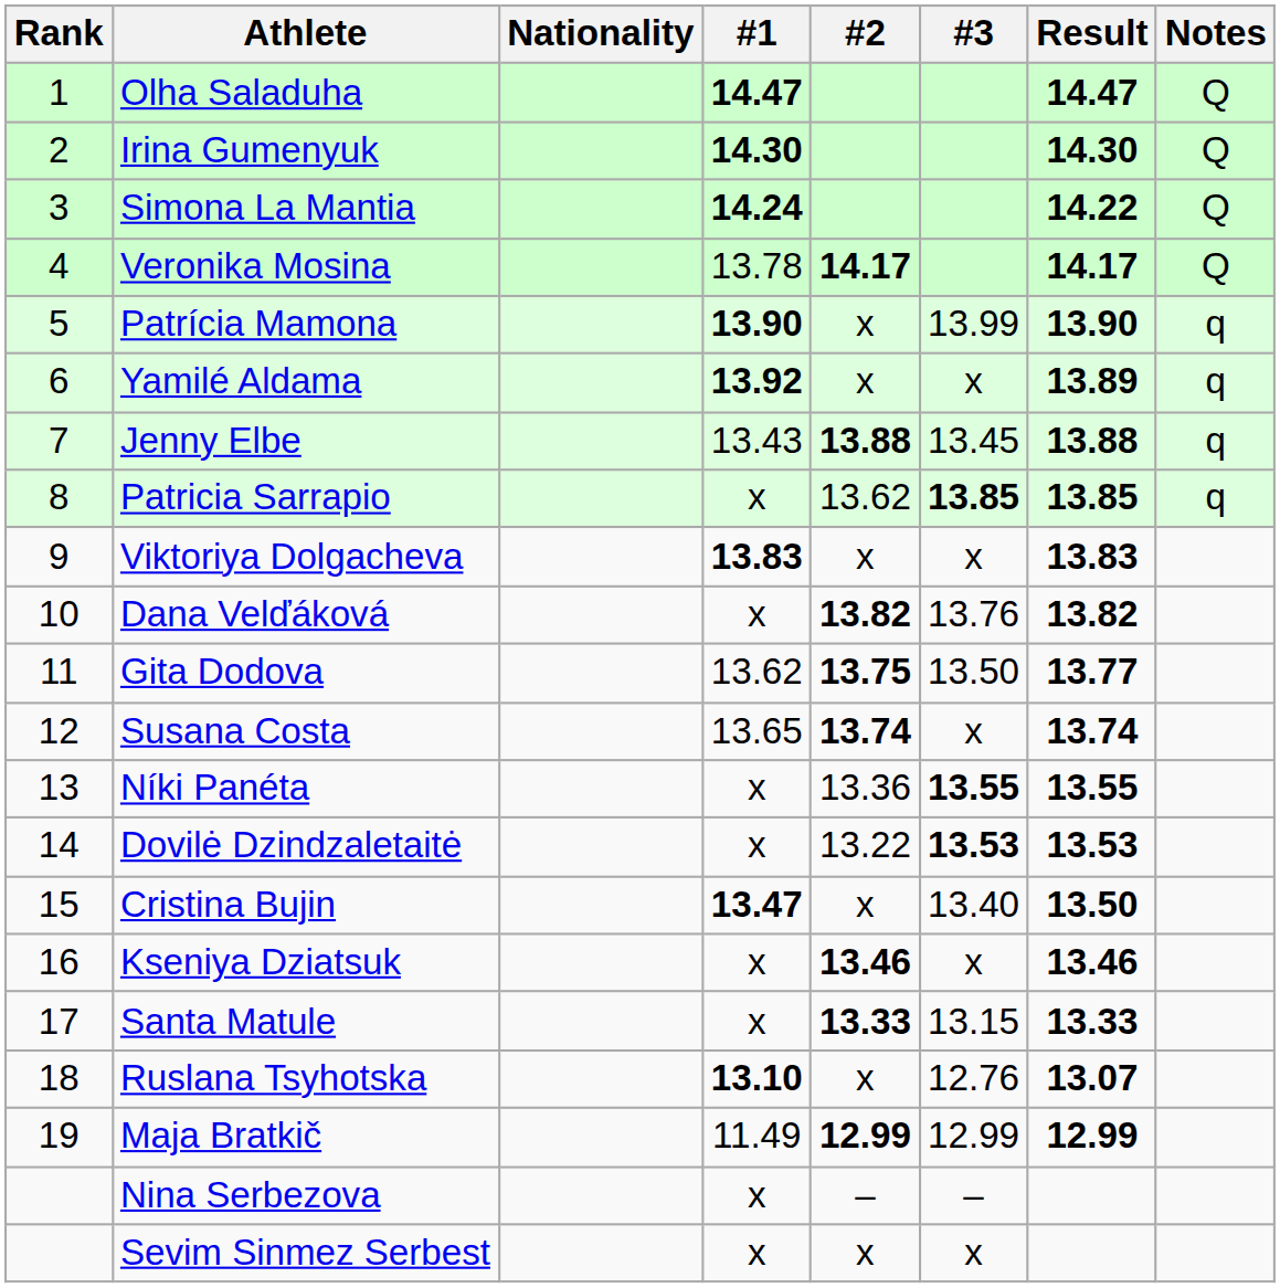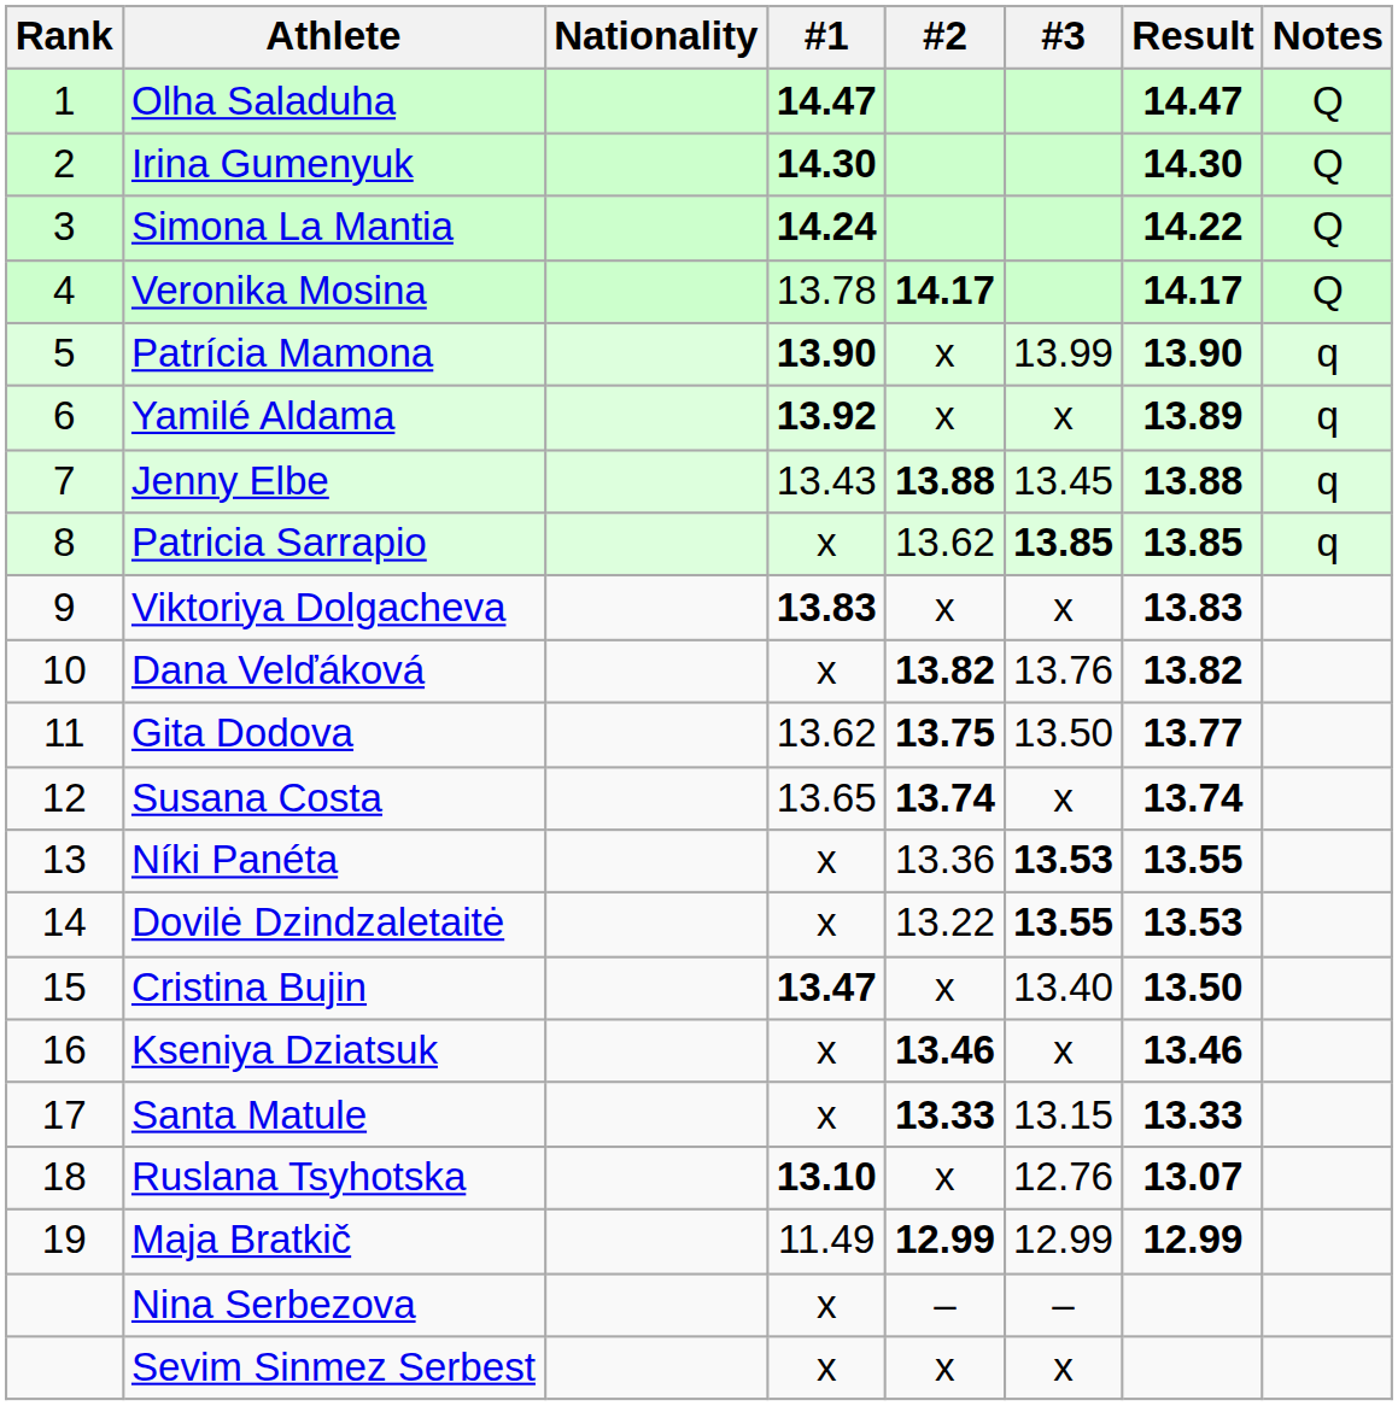Níki Panéta | #3: 13.55 -> 13.53
Dovilė Dzindzaletaitė | #3: 13.53 -> 13.55
